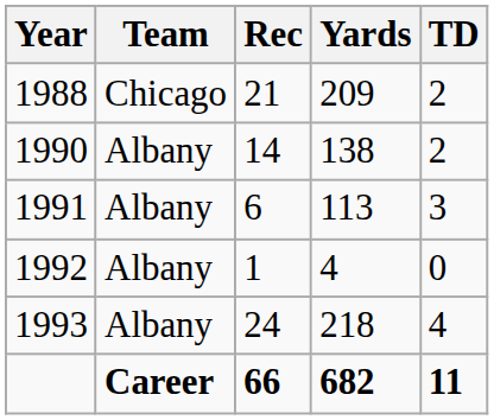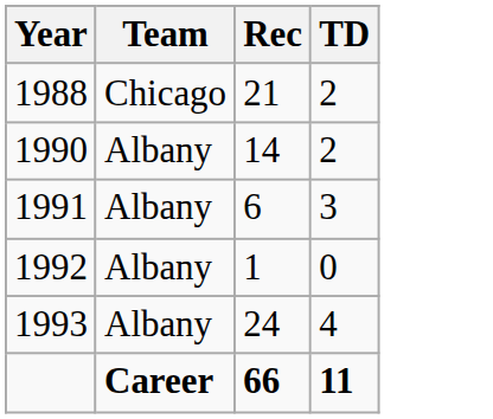- column: Yards | 209 | 138 | 113 | 4 | 218 | 682
